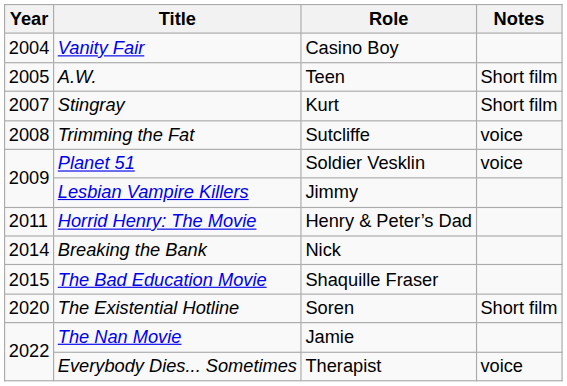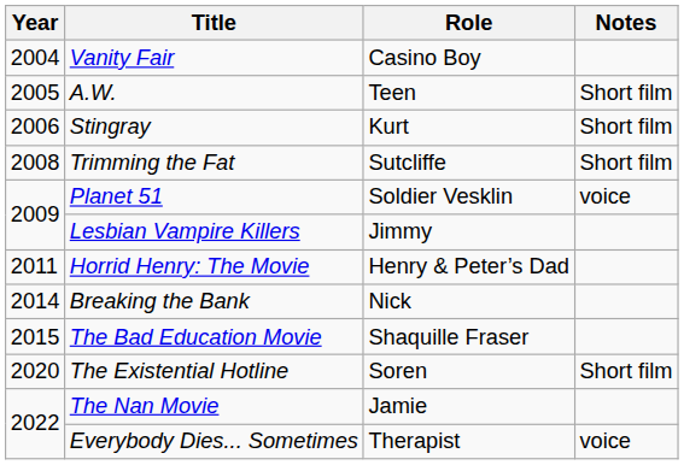Stingray | Year: 2007 -> 2006
Trimming the Fat | Notes: voice -> Short film
